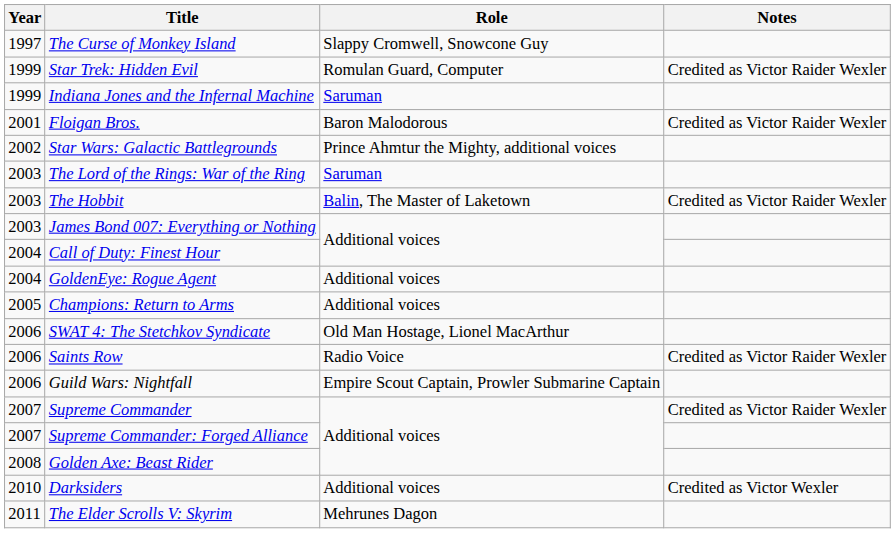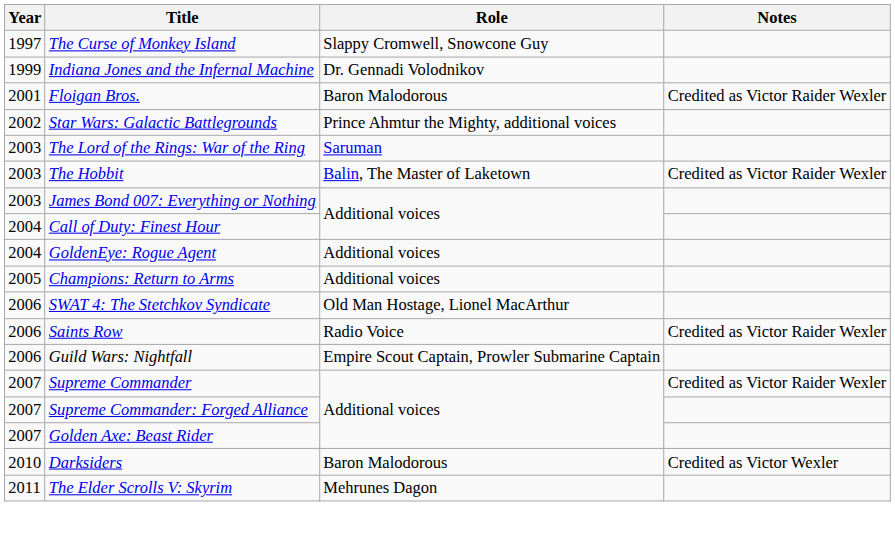- row: 1999 | Star Trek: Hidden Evil | Romulan Guard, Computer | Credited as Victor Raider Wexler
Indiana Jones and the Infernal Machine | Role: Saruman -> Dr. Gennadi Volodnikov
Golden Axe: Beast Rider | Year: 2008 -> 2007
Darksiders | Role: Additional voices -> Baron Malodorous
